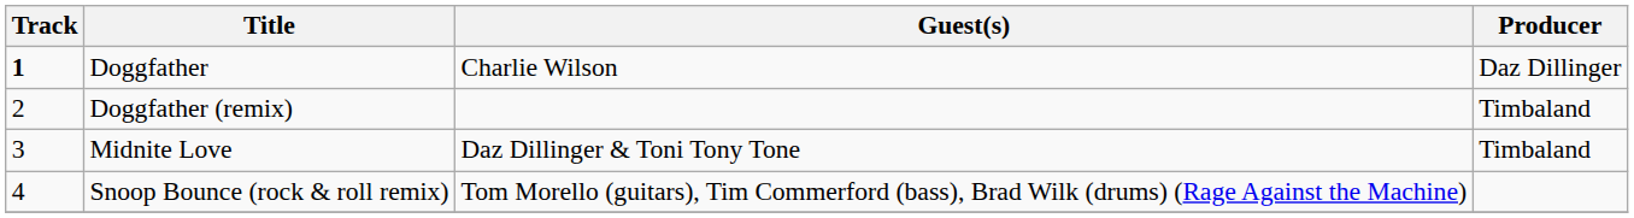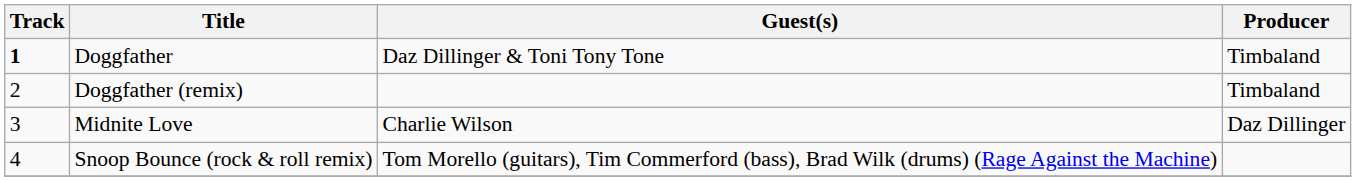Doggfather | Guest(s): Charlie Wilson -> Daz Dillinger & Toni Tony Tone
Doggfather | Producer: Daz Dillinger -> Timbaland
Midnite Love | Guest(s): Daz Dillinger & Toni Tony Tone -> Charlie Wilson
Midnite Love | Producer: Timbaland -> Daz Dillinger
